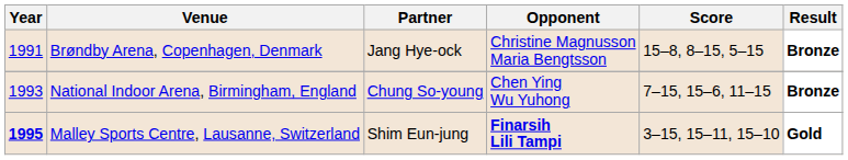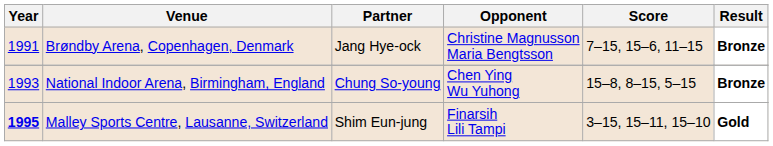Brøndby Arena, Copenhagen, Denmark | Score: 15–8, 8–15, 5–15 -> 7–15, 15–6, 11–15
National Indoor Arena, Birmingham, England | Score: 7–15, 15–6, 11–15 -> 15–8, 8–15, 5–15
Malley Sports Centre, Lausanne, Switzerland | Opponent: bold -> normal
